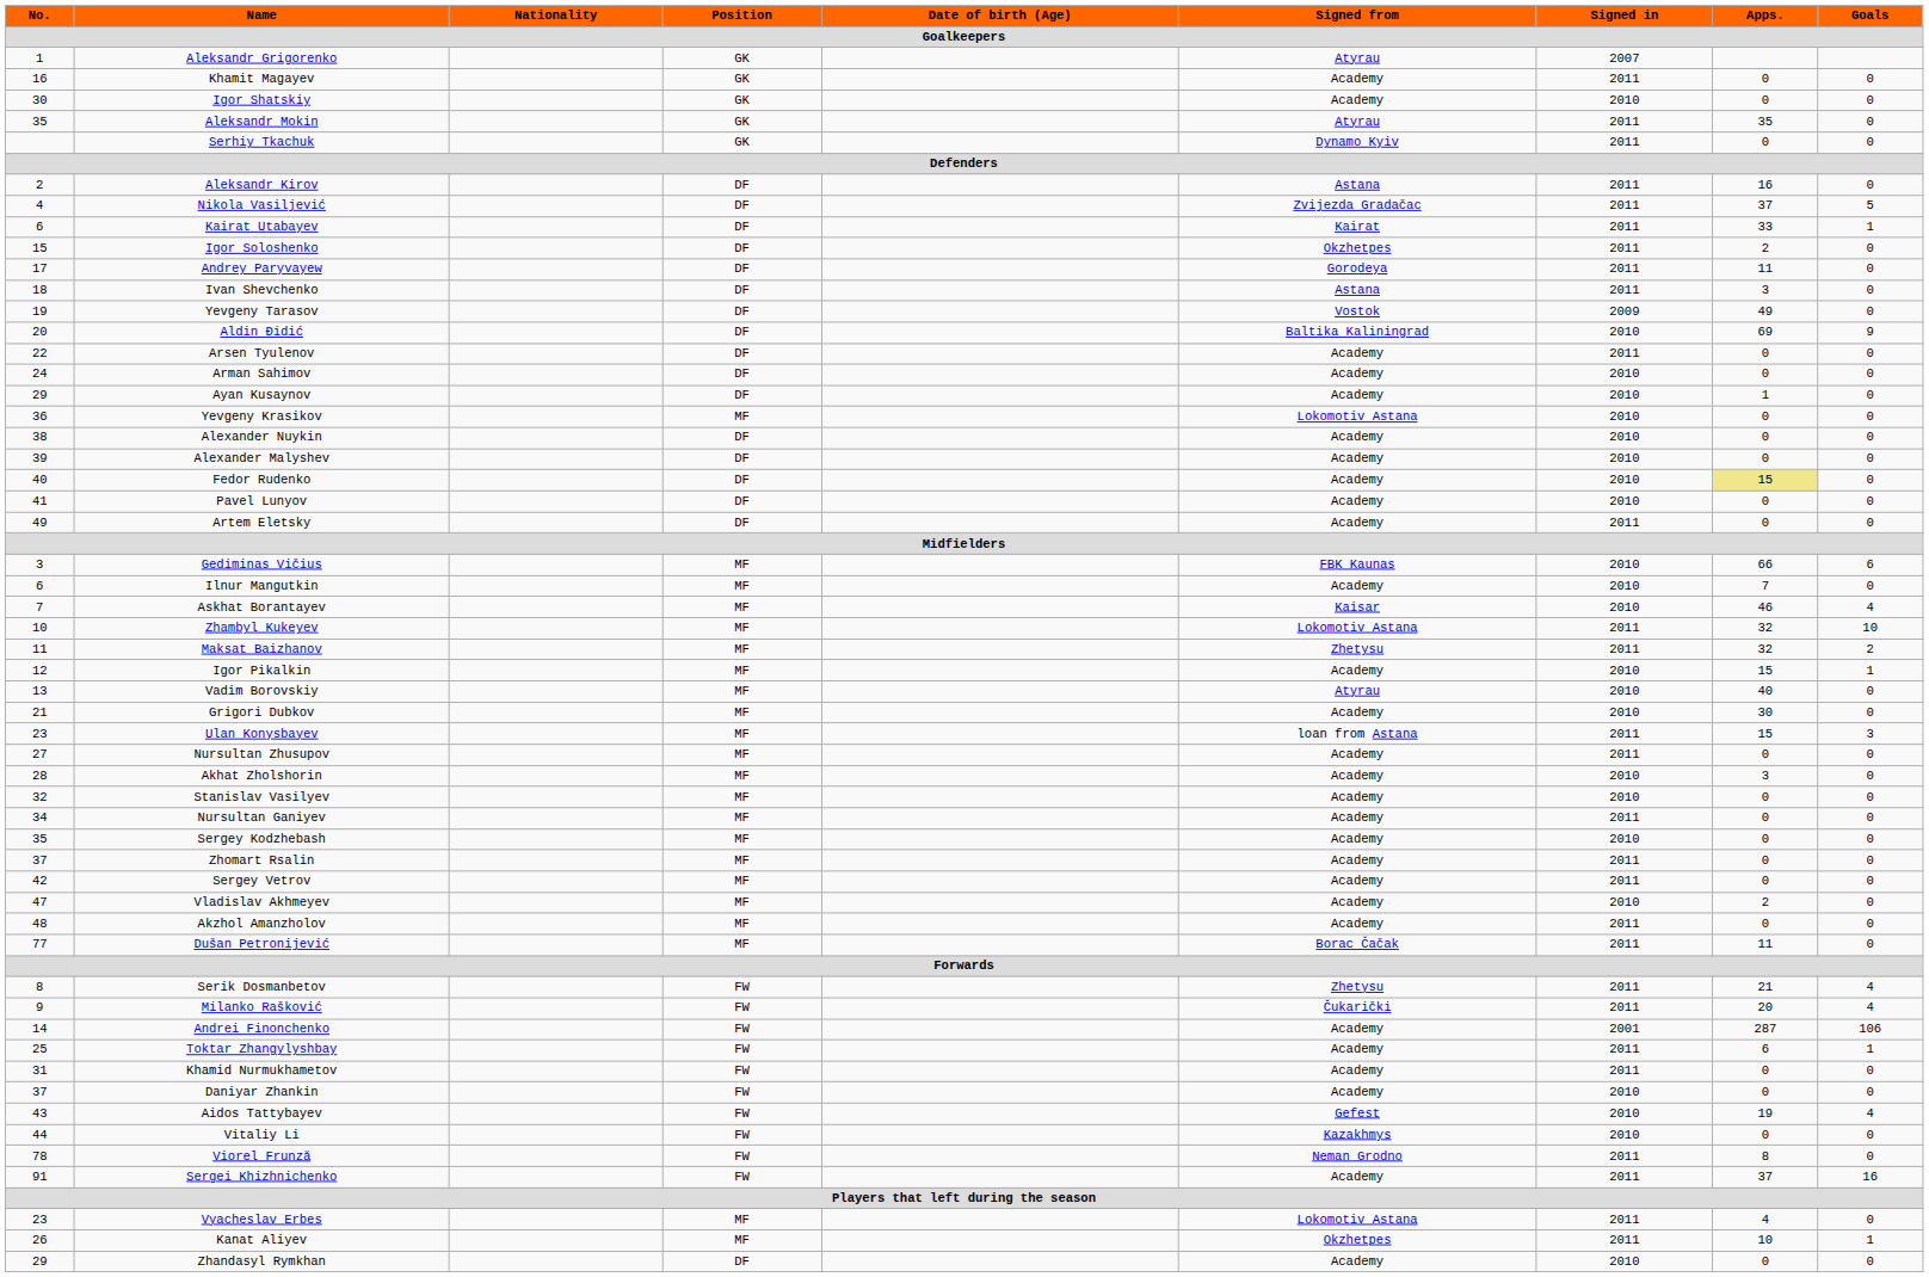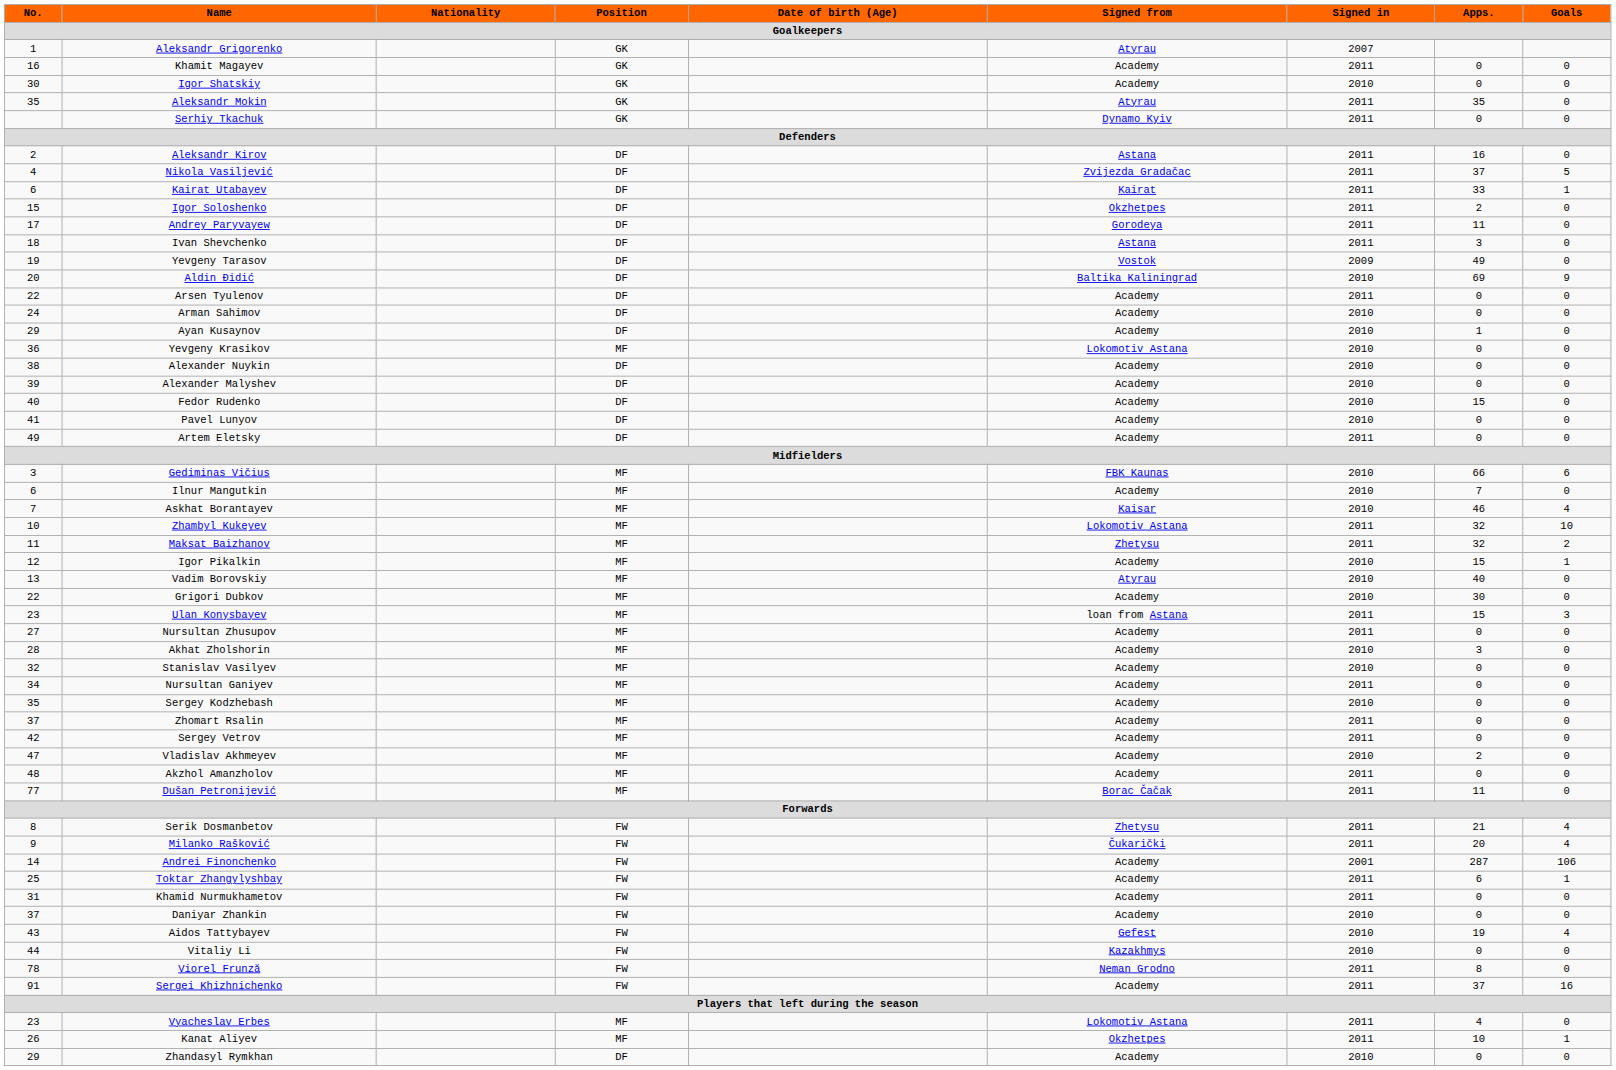Fedor Rudenko | Apps.: khaki background -> no background
Grigori Dubkov | No.: 21 -> 22
